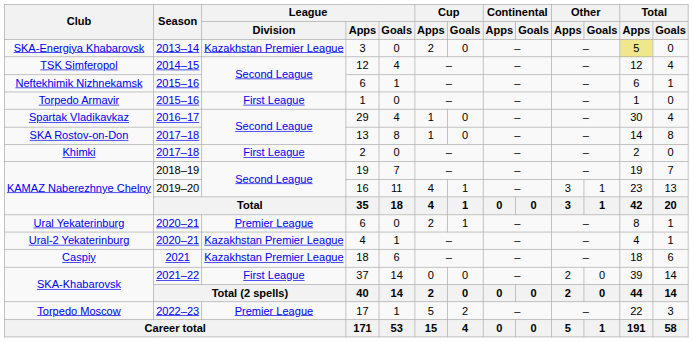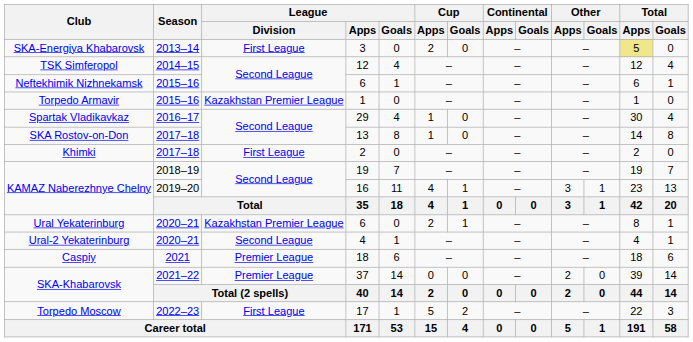SKA-Energiya Khabarovsk | League / Division: Kazakhstan Premier League -> First League
Torpedo Armavir | League / Division: First League -> Kazakhstan Premier League
Ural Yekaterinburg | League / Division: Premier League -> Kazakhstan Premier League
Ural-2 Yekaterinburg | League / Division: Kazakhstan Premier League -> Second League
Caspiy | League / Division: Kazakhstan Premier League -> Premier League
SKA-Khabarovsk / 37 | League / Division: First League -> Premier League
Torpedo Moscow | League / Division: Premier League -> First League
